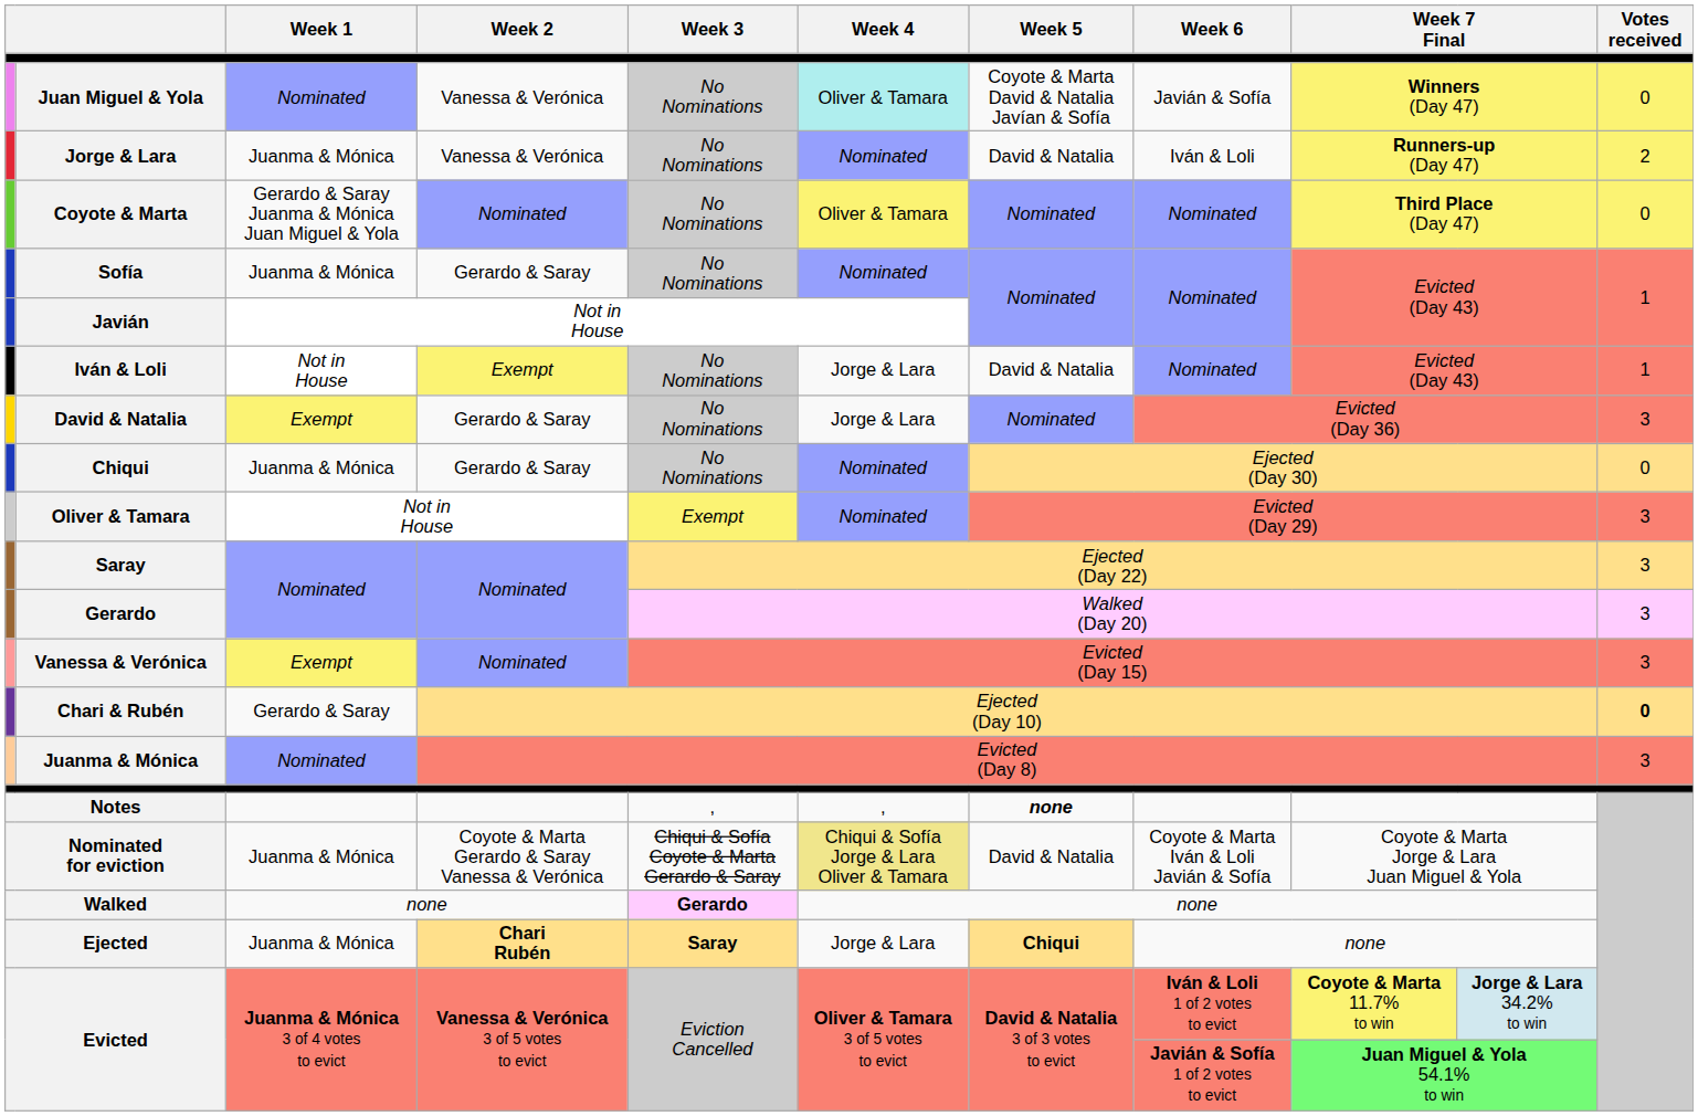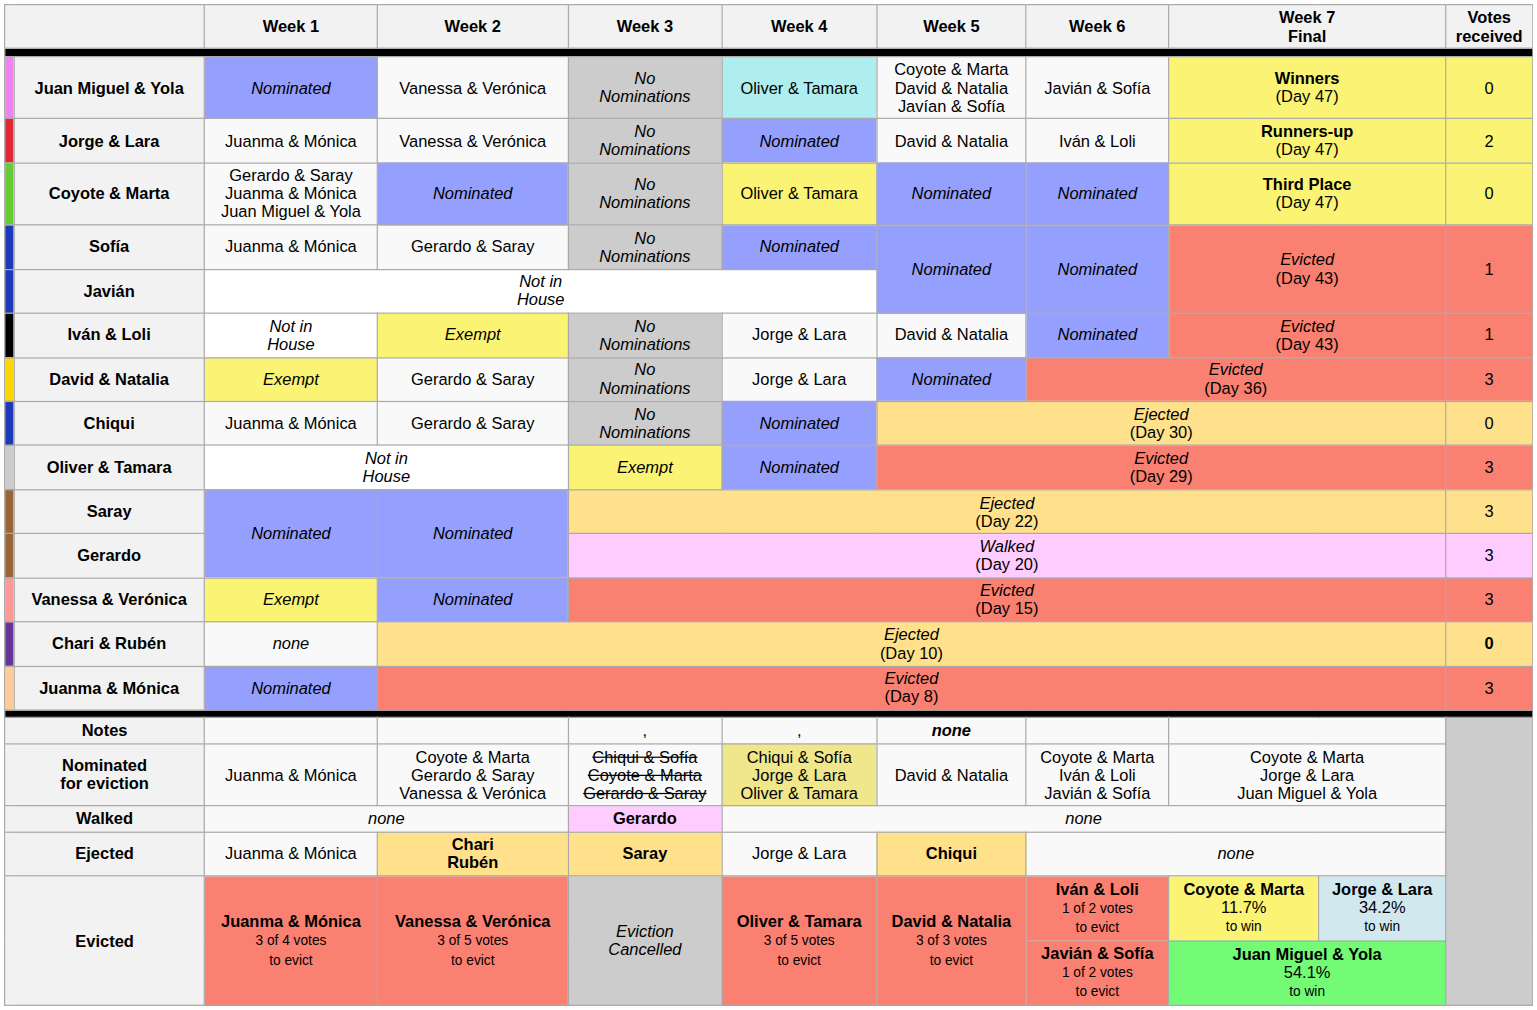Chari & Rubén | Week 1: Gerardo & Saray -> none
